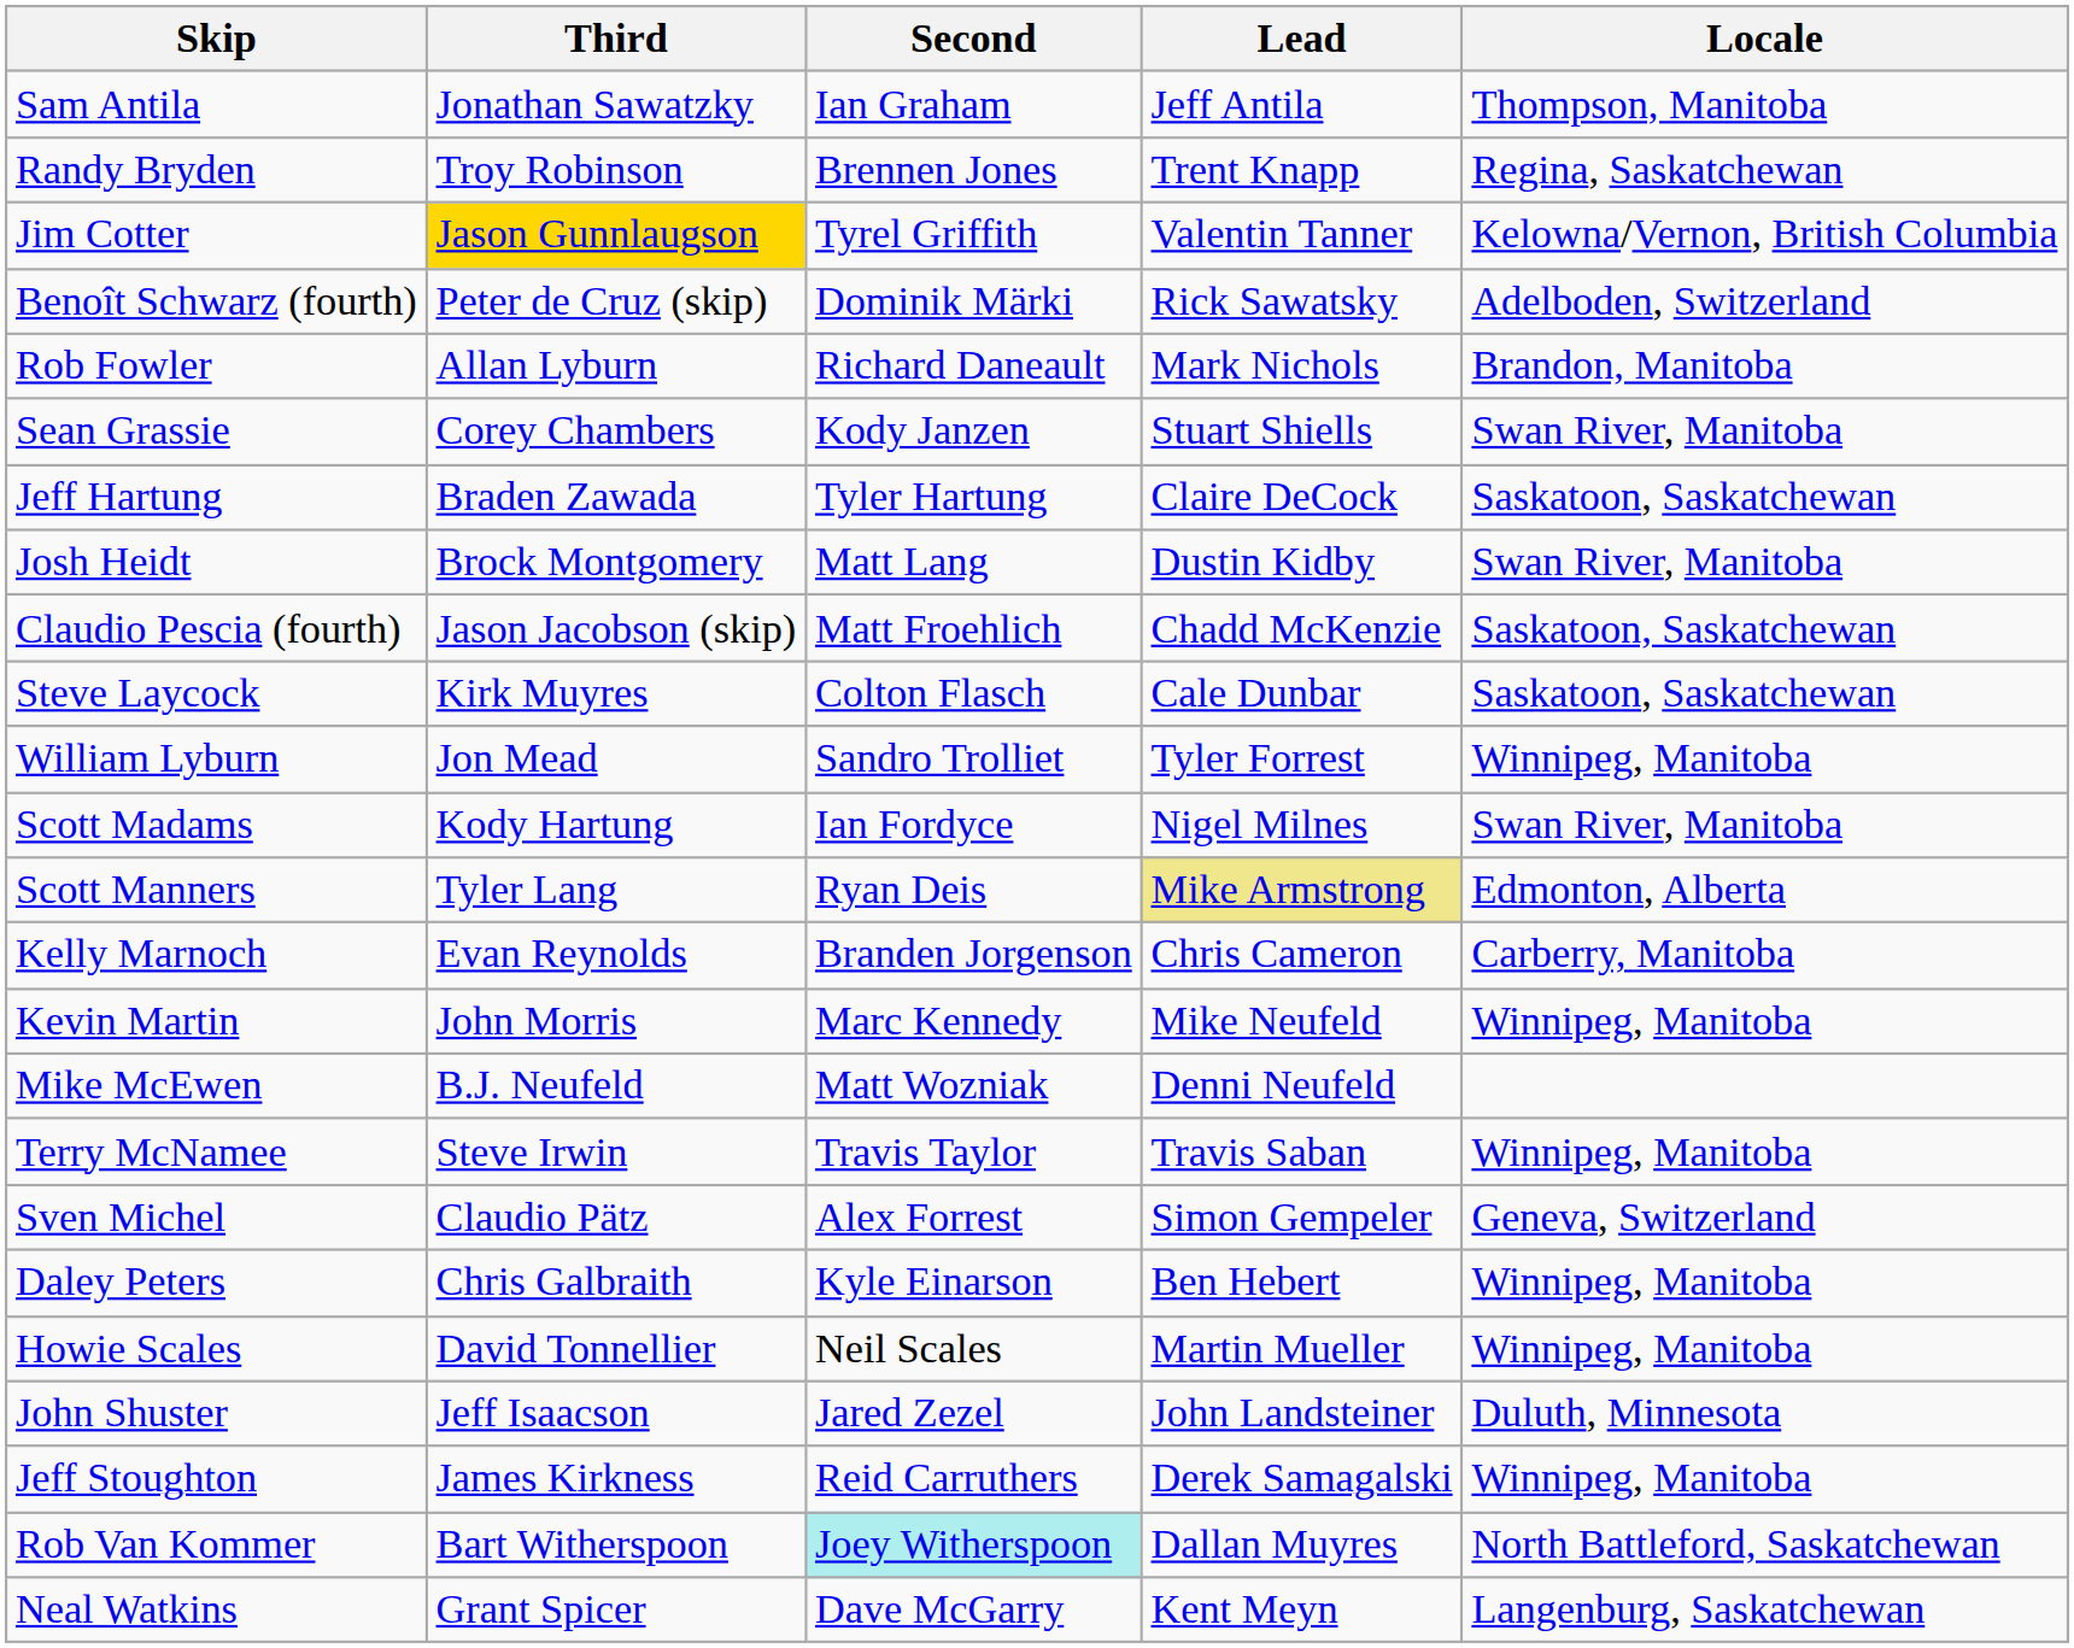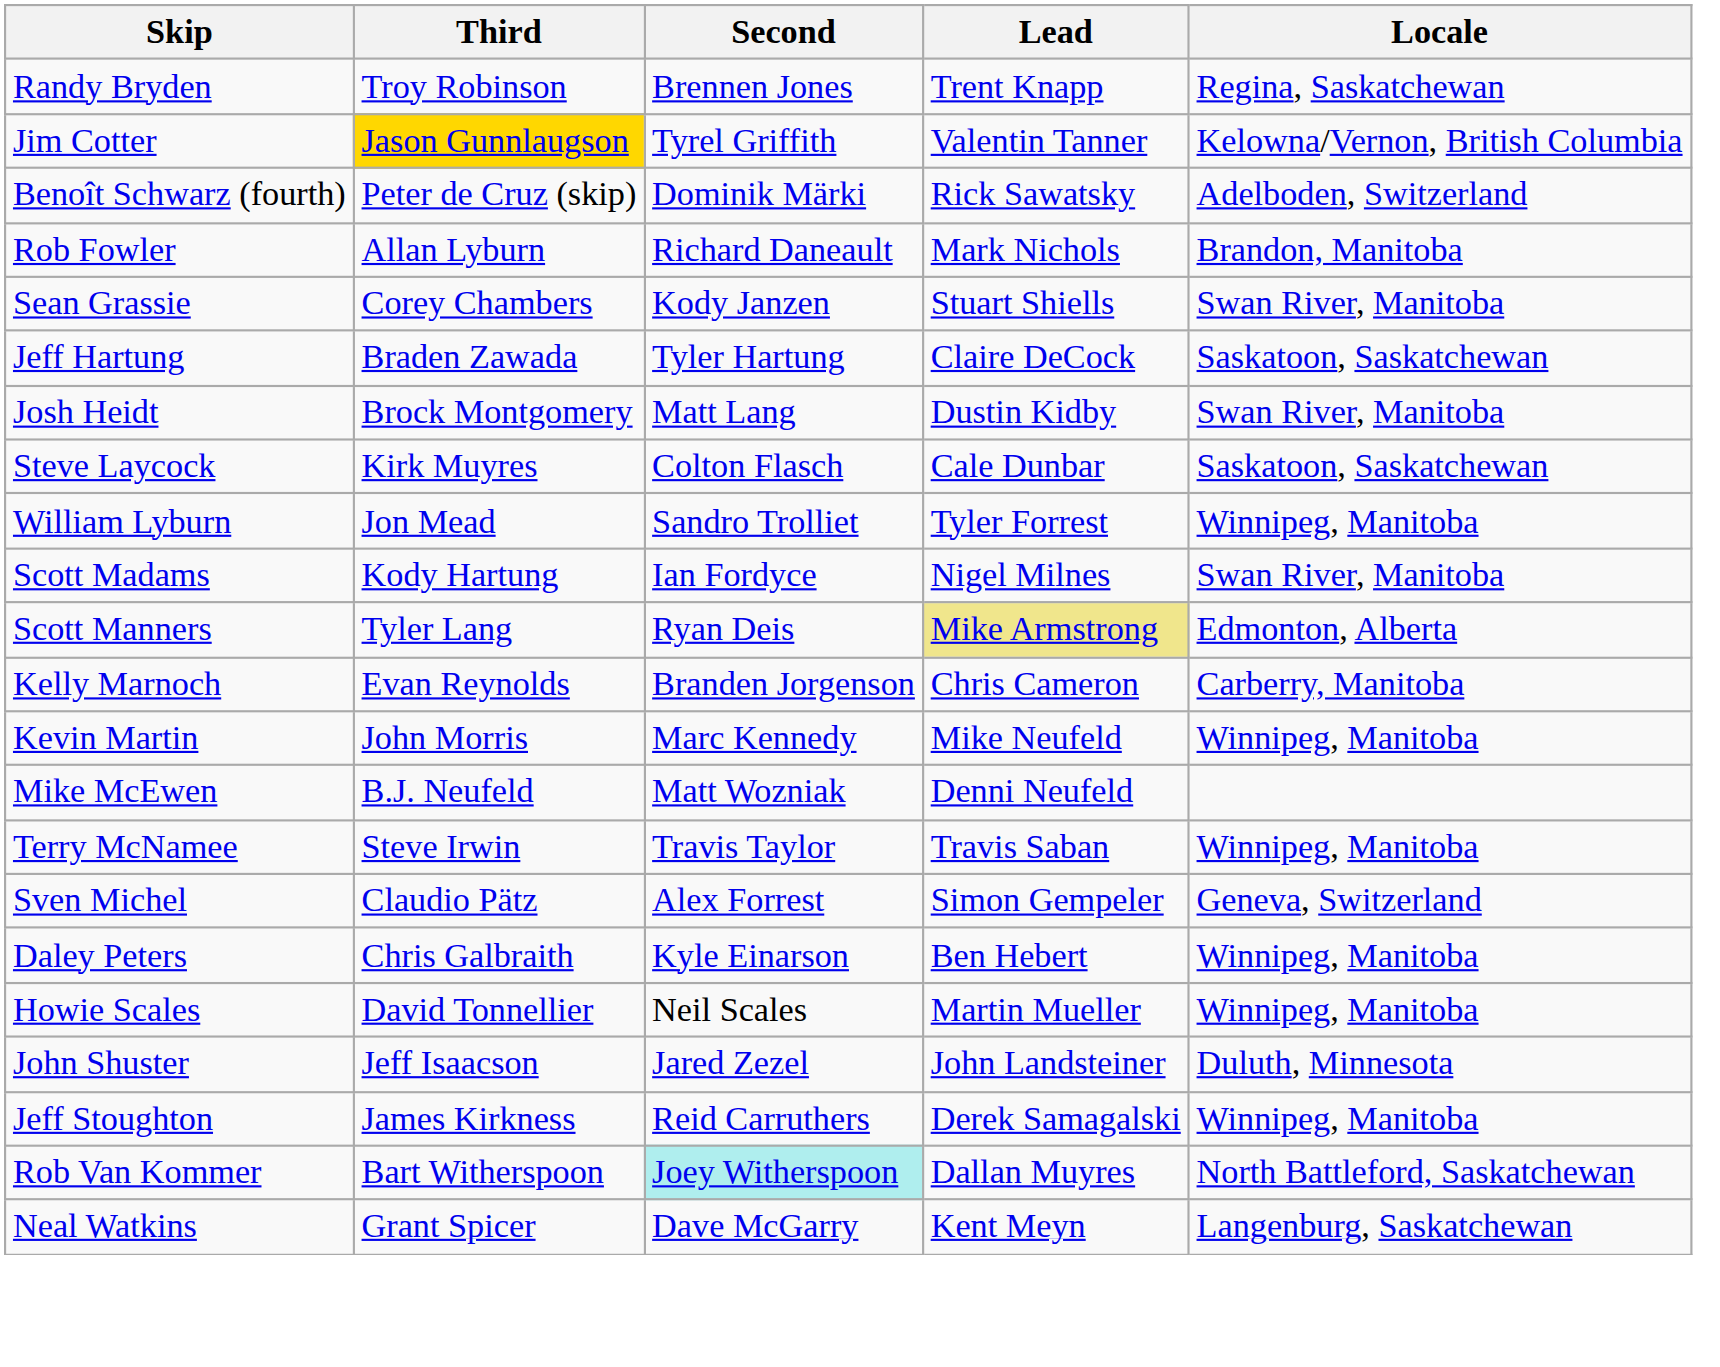- row: Sam Antila | Jonathan Sawatzky | Ian Graham | Jeff Antila | Thompson, Manitoba
- row: Claudio Pescia (fourth) | Jason Jacobson (skip) | Matt Froehlich | Chadd McKenzie | Saskatoon, Saskatchewan
